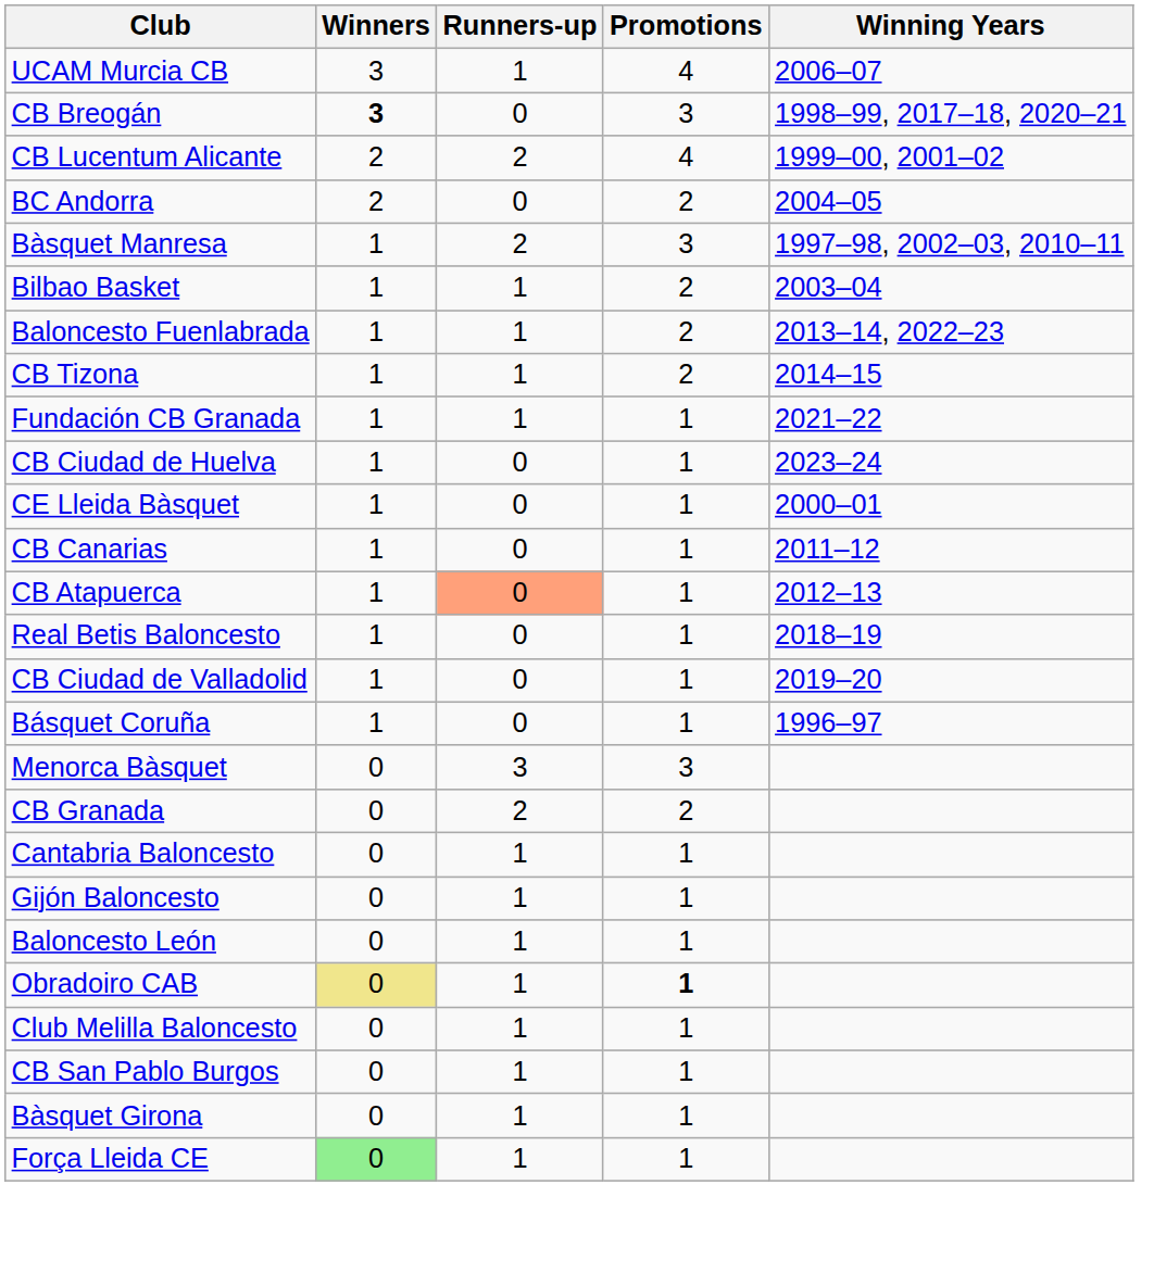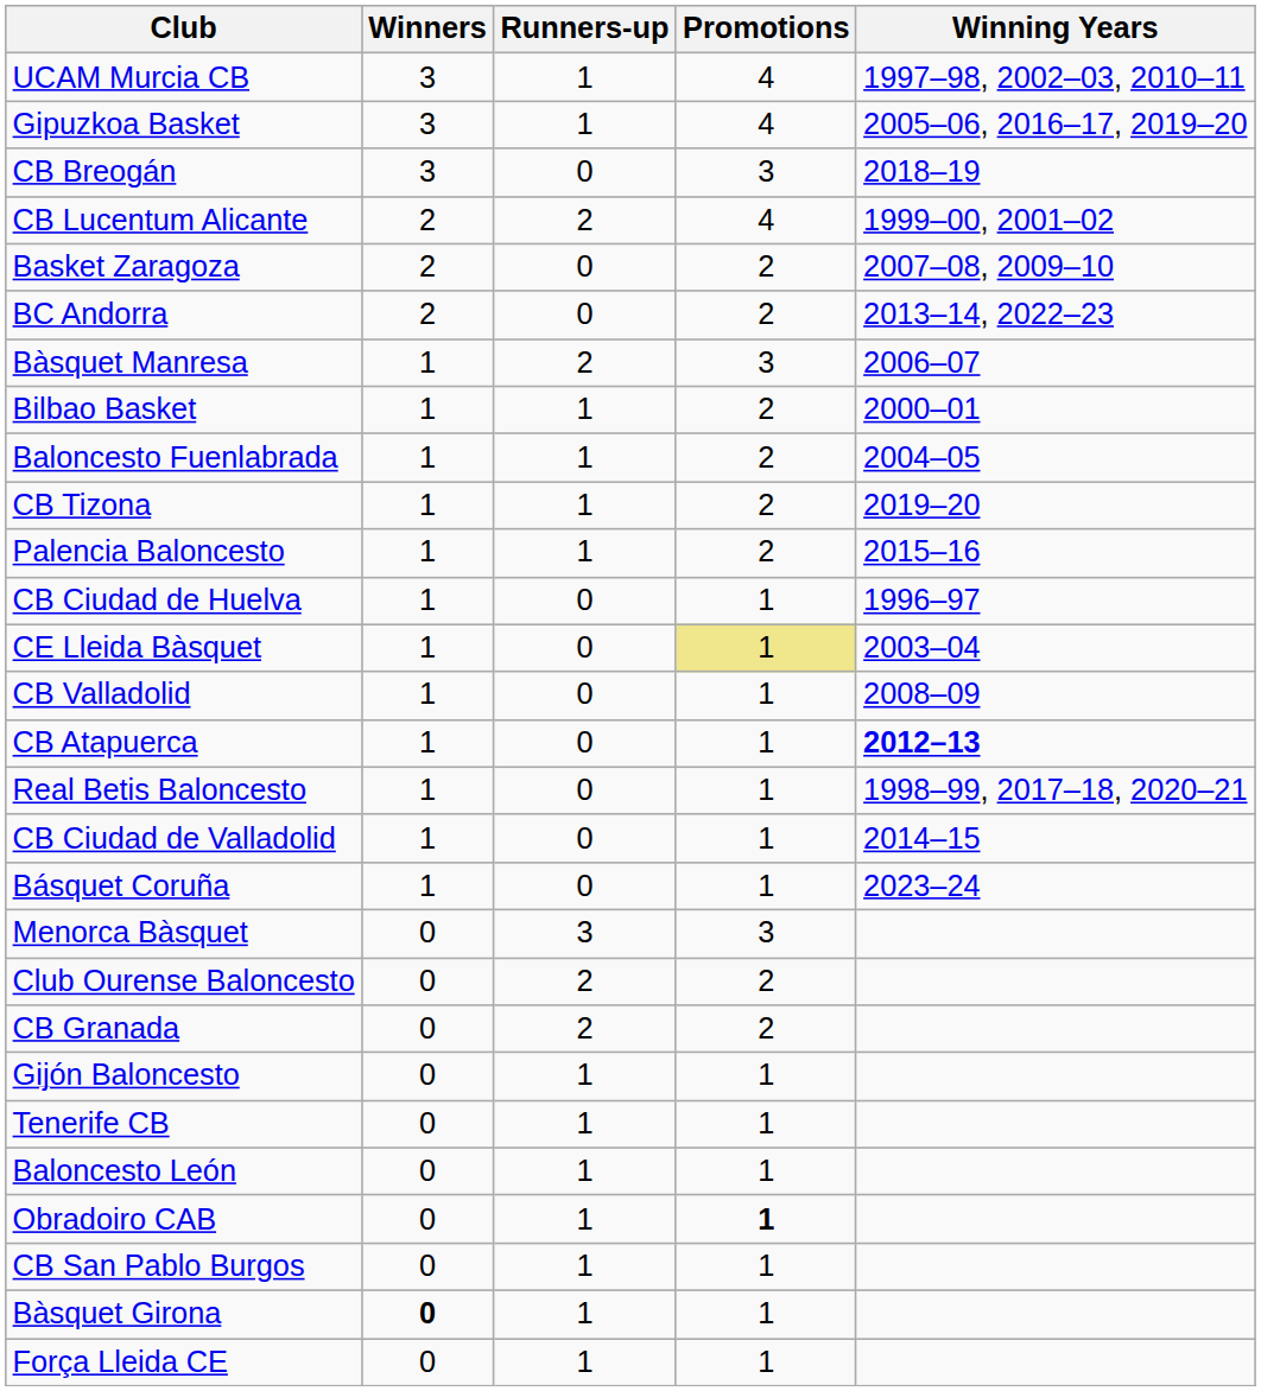UCAM Murcia CB | Winning Years: 2006–07 -> 1997–98, 2002–03, 2010–11
+ row: Gipuzkoa Basket | 3 | 1 | 4 | 2005–06, 2016–17, 2019–20
CB Breogán | Winners: bold -> normal
CB Breogán | Winning Years: 1998–99, 2017–18, 2020–21 -> 2018–19
+ row: Basket Zaragoza | 2 | 0 | 2 | 2007–08, 2009–10
BC Andorra | Winning Years: 2004–05 -> 2013–14, 2022–23
Bàsquet Manresa | Winning Years: 1997–98, 2002–03, 2010–11 -> 2006–07
Bilbao Basket | Winning Years: 2003–04 -> 2000–01
Baloncesto Fuenlabrada | Winning Years: 2013–14, 2022–23 -> 2004–05
CB Tizona | Winning Years: 2014–15 -> 2019–20
+ row: Palencia Baloncesto | 1 | 1 | 2 | 2015–16
- row: Fundación CB Granada | 1 | 1 | 1 | 2021–22
CB Ciudad de Huelva | Winning Years: 2023–24 -> 1996–97
CE Lleida Bàsquet | Promotions: no background -> khaki background
CE Lleida Bàsquet | Winning Years: 2000–01 -> 2003–04
+ row: CB Valladolid | 1 | 0 | 1 | 2008–09
- row: CB Canarias | 1 | 0 | 1 | 2011–12
CB Atapuerca | Runners-up: lightsalmon background -> no background
CB Atapuerca | Winning Years: normal -> bold
Real Betis Baloncesto | Winning Years: 2018–19 -> 1998–99, 2017–18, 2020–21
CB Ciudad de Valladolid | Winning Years: 2019–20 -> 2014–15
Básquet Coruña | Winning Years: 1996–97 -> 2023–24
+ row: Club Ourense Baloncesto | 0 | 2 | 2
- row: Cantabria Baloncesto | 0 | 1 | 1
+ row: Tenerife CB | 0 | 1 | 1
Obradoiro CAB | Winners: khaki background -> no background
- row: Club Melilla Baloncesto | 0 | 1 | 1
Bàsquet Girona | Winners: normal -> bold
Força Lleida CE | Winners: lightgreen background -> no background
